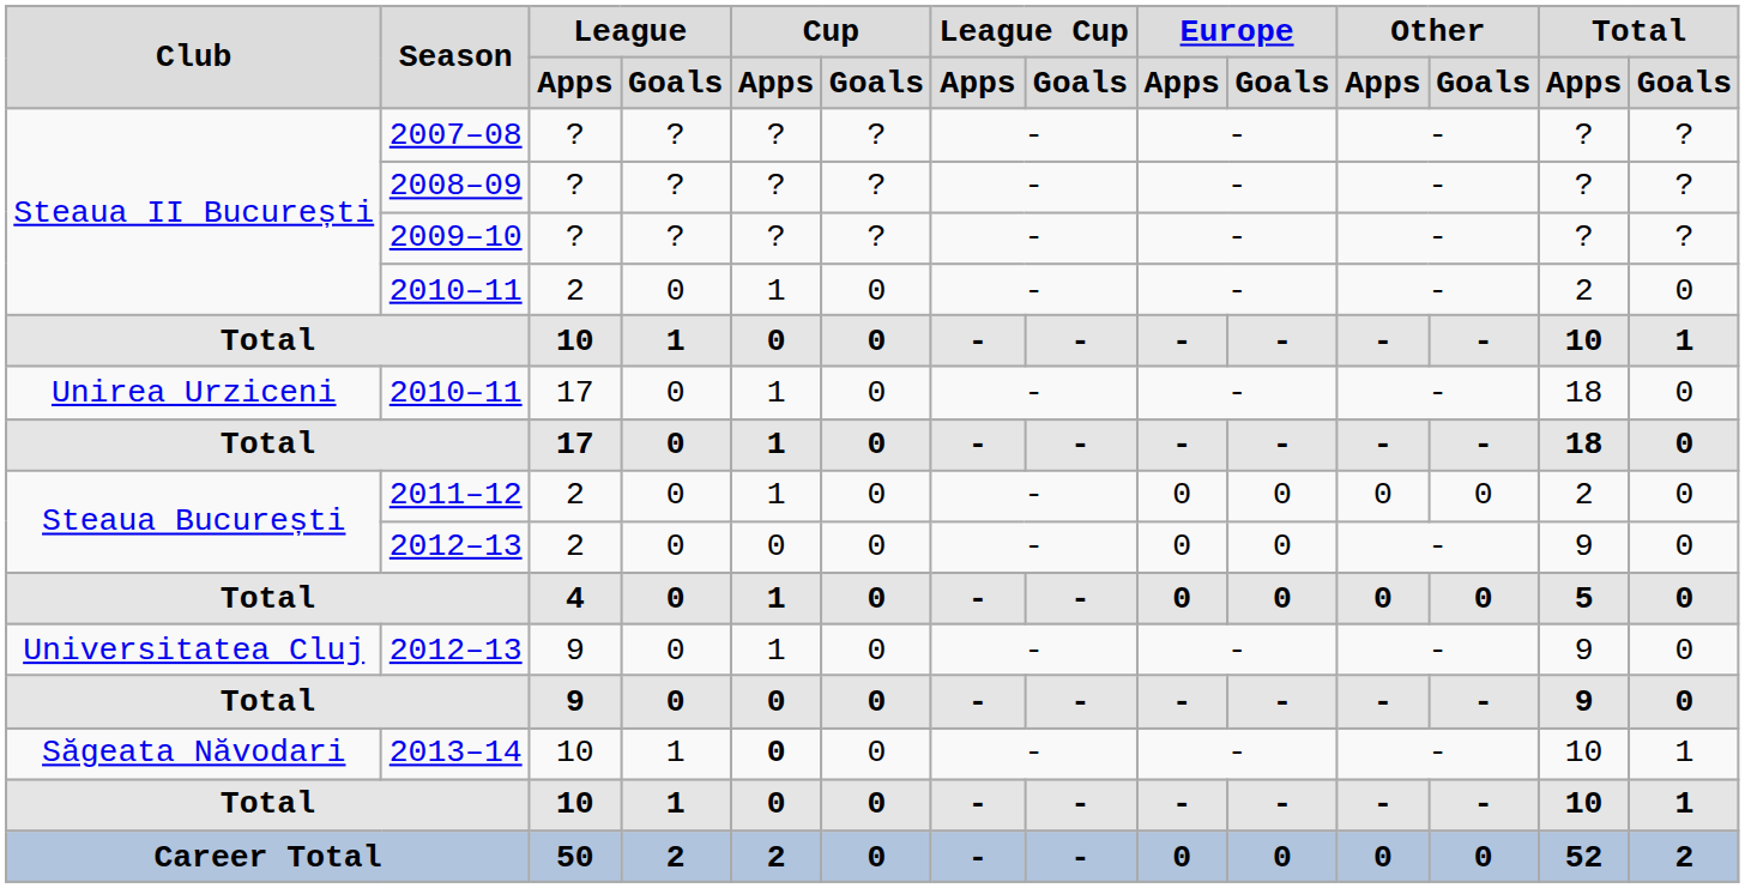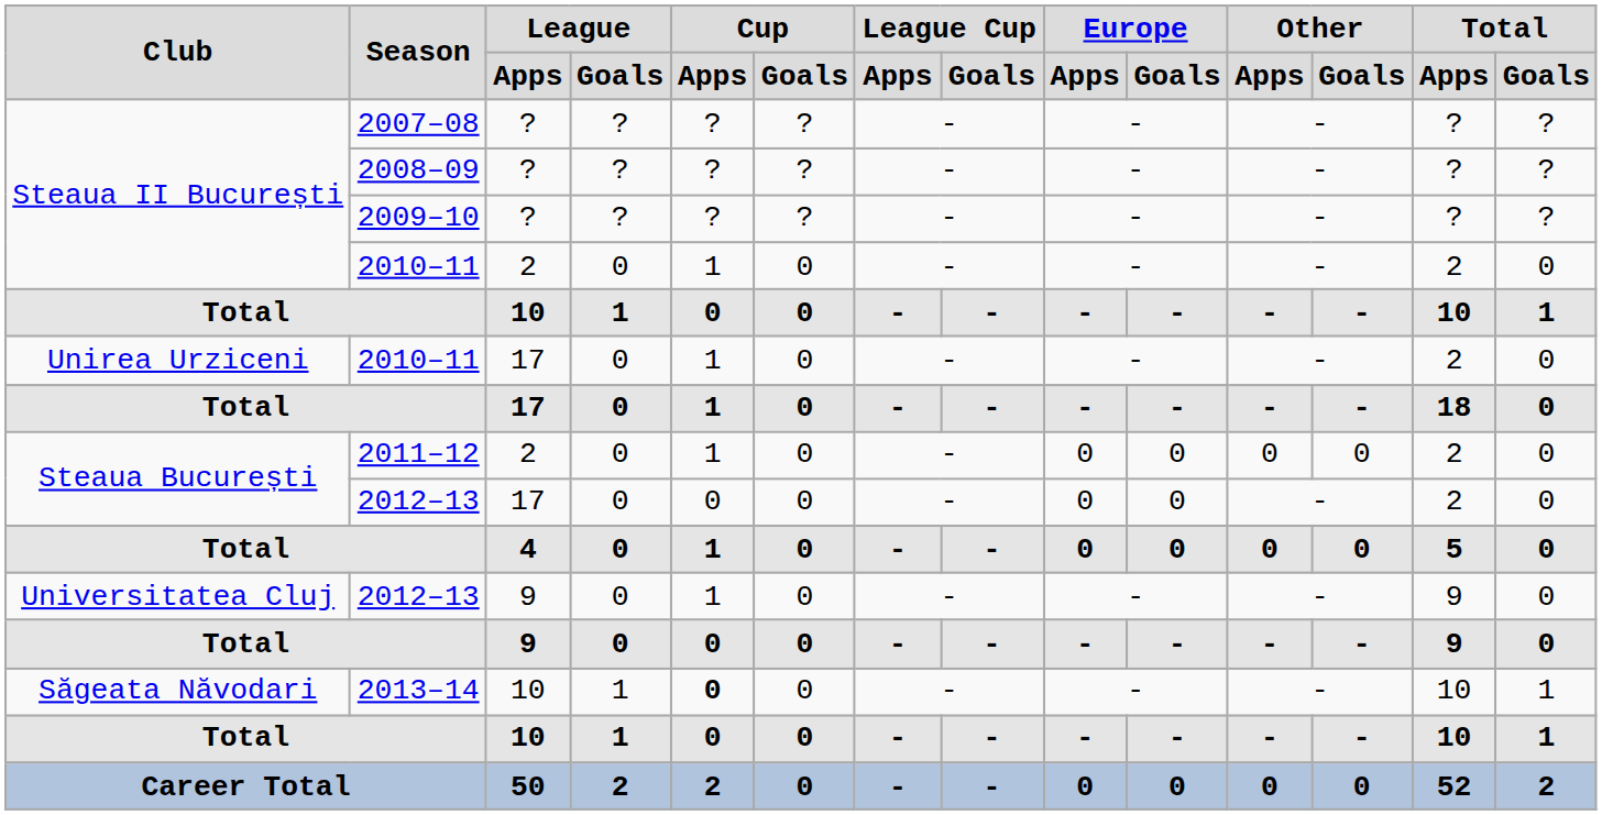Unirea Urziceni / 2010–11 | Total / Apps: 18 -> 2
Steaua București / 2012–13 | League / Apps: 2 -> 17
Steaua București / 2012–13 | Total / Apps: 9 -> 2
